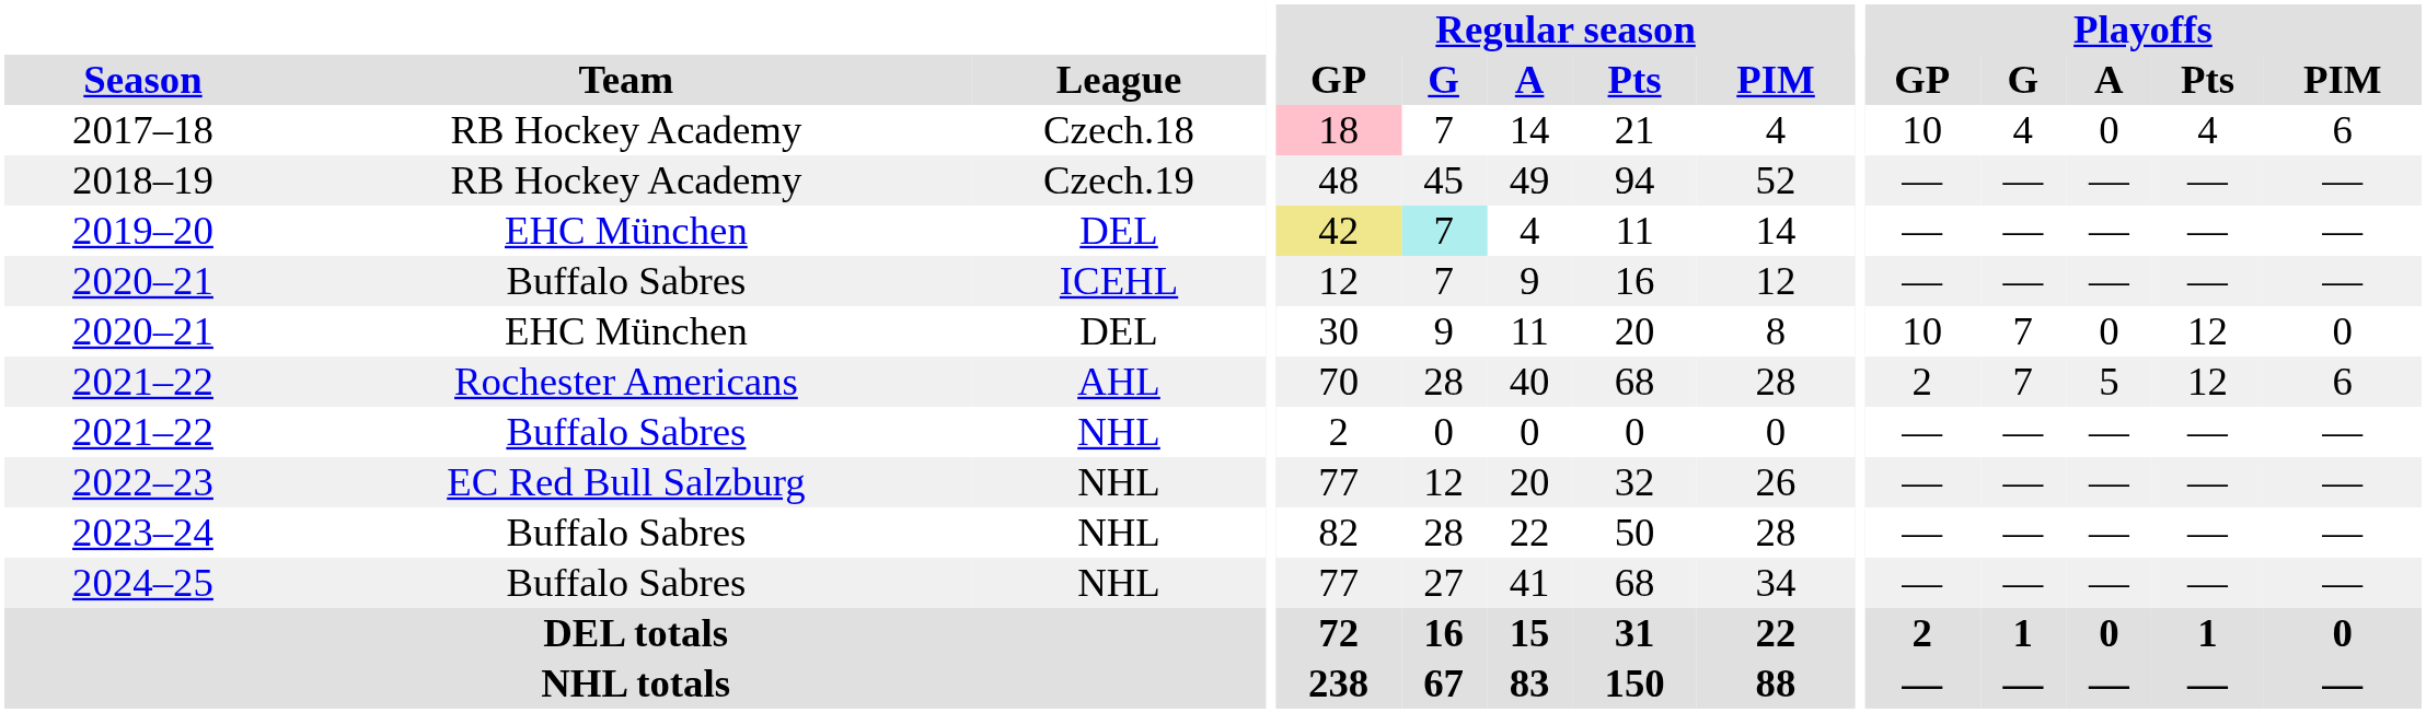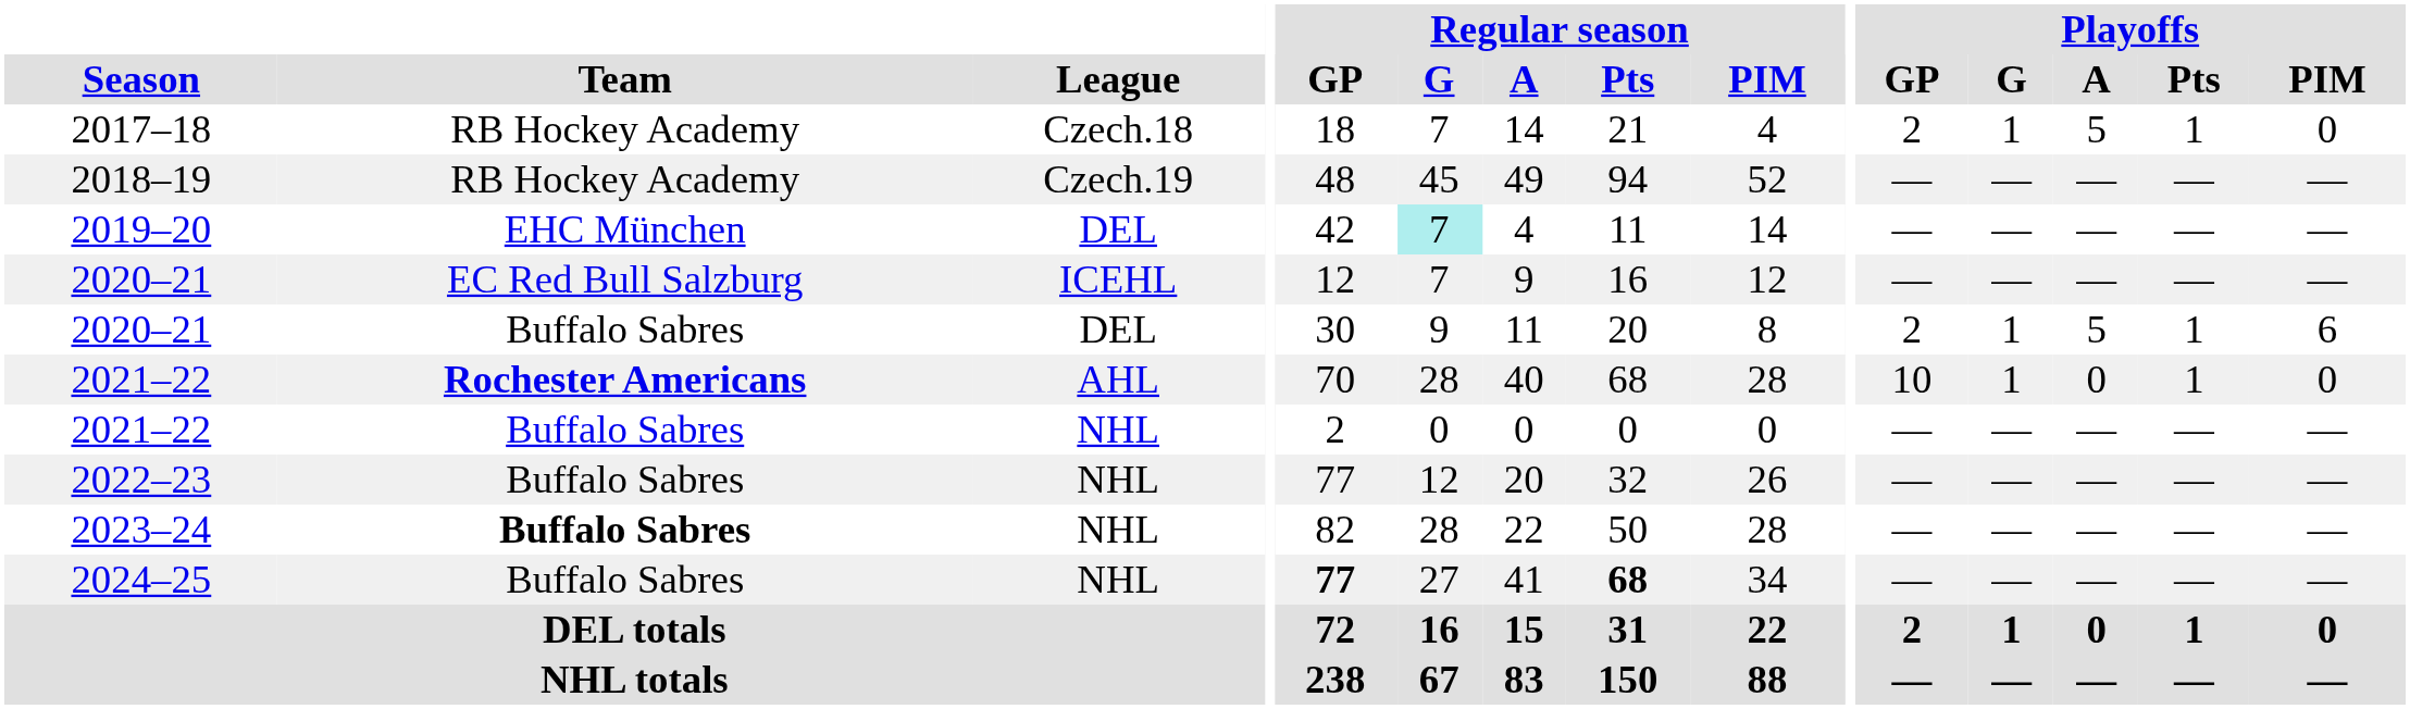2017–18 | Regular season / GP: pink background -> no background
2017–18 | Playoffs / GP: 10 -> 2
2017–18 | Playoffs / G: 4 -> 1
2017–18 | Playoffs / A: 0 -> 5
2017–18 | Playoffs / Pts: 4 -> 1
2017–18 | Playoffs / PIM: 6 -> 0
2019–20 | Regular season / GP: khaki background -> no background
2020–21 / ICEHL | Team: Buffalo Sabres -> EC Red Bull Salzburg
2020–21 / DEL | Team: EHC München -> Buffalo Sabres
2020–21 / DEL | Playoffs / GP: 10 -> 2
2020–21 / DEL | Playoffs / G: 7 -> 1
2020–21 / DEL | Playoffs / A: 0 -> 5
2020–21 / DEL | Playoffs / Pts: 12 -> 1
2020–21 / DEL | Playoffs / PIM: 0 -> 6
2021–22 / AHL | Team: normal -> bold
2021–22 / AHL | Playoffs / GP: 2 -> 10
2021–22 / AHL | Playoffs / G: 7 -> 1
2021–22 / AHL | Playoffs / A: 5 -> 0
2021–22 / AHL | Playoffs / Pts: 12 -> 1
2021–22 / AHL | Playoffs / PIM: 6 -> 0
2022–23 | Team: EC Red Bull Salzburg -> Buffalo Sabres
2023–24 | Team: normal -> bold
2024–25 | Regular season / GP: normal -> bold
2024–25 | Regular season / Pts: normal -> bold
